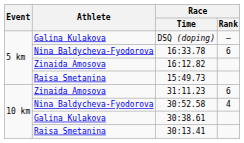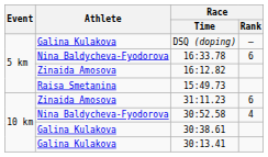30:13.41 | Athlete: Raisa Smetanina -> Galina Kulakova
